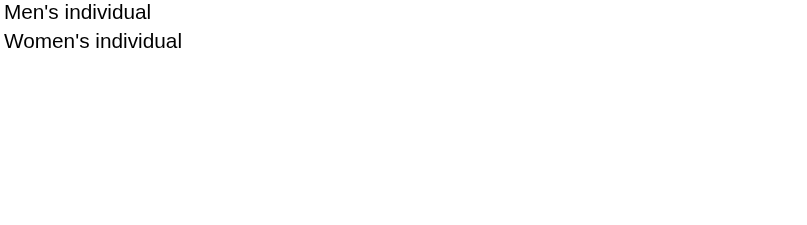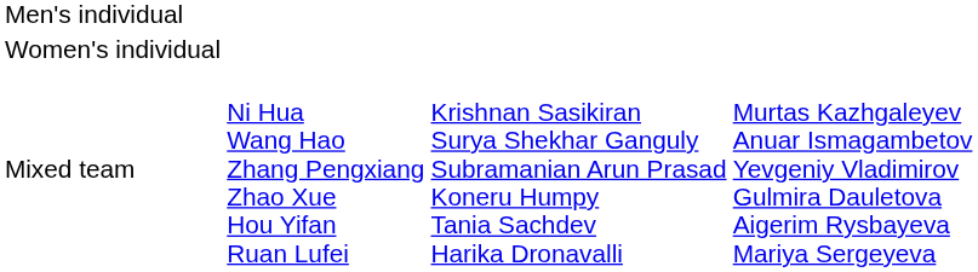+ row: Mixed team | Ni Hua Wang Hao Zhang Pengxiang Zhao Xue Hou Yifan Ruan Lufei | Krishnan Sasikiran Surya Shekhar Ganguly Subramanian Arun Prasad Koneru Humpy Tania Sachdev Harika Dronavalli | Murtas Kazhgaleyev Anuar Ismagambetov Yevgeniy Vladimirov Gulmira Dauletova Aigerim Rysbayeva Mariya Sergeyeva
